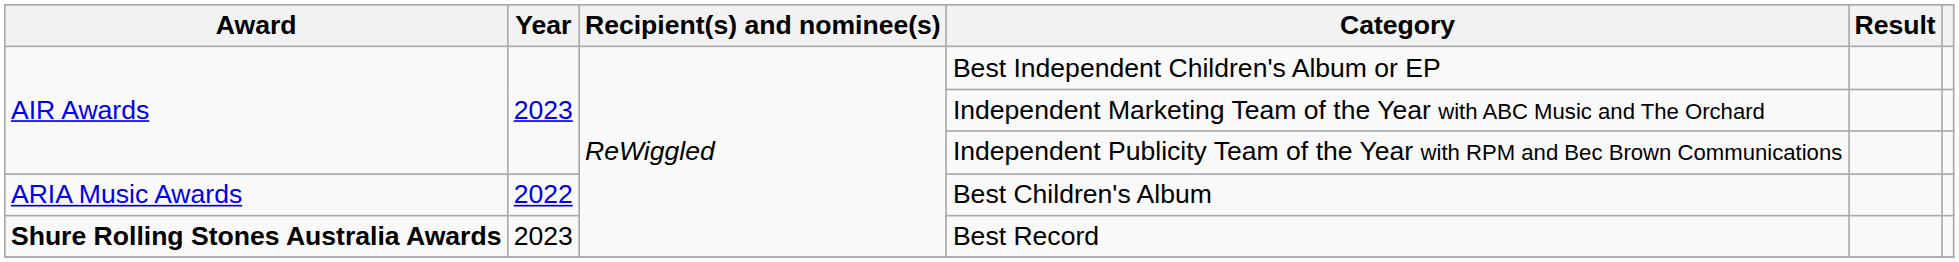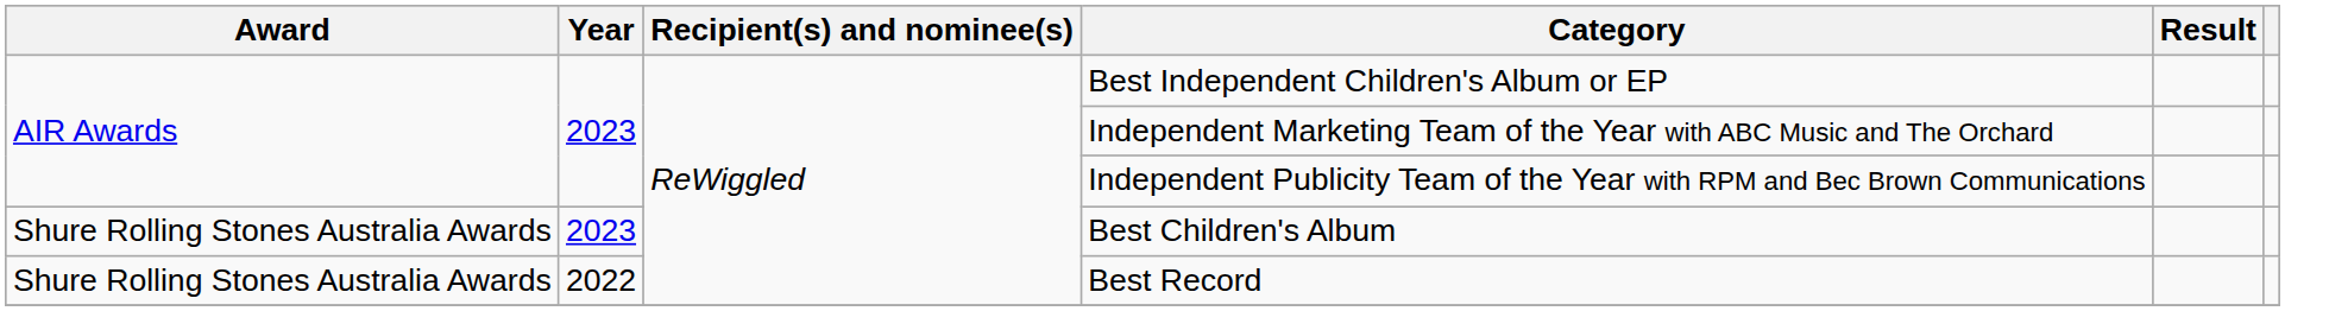Best Children's Album | Award: ARIA Music Awards -> Shure Rolling Stones Australia Awards
Best Children's Album | Year: 2022 -> 2023
Best Record | Award: bold -> normal
Best Record | Year: 2023 -> 2022
